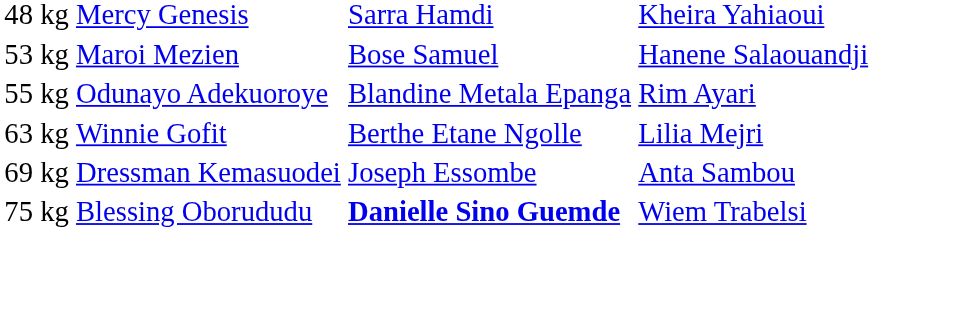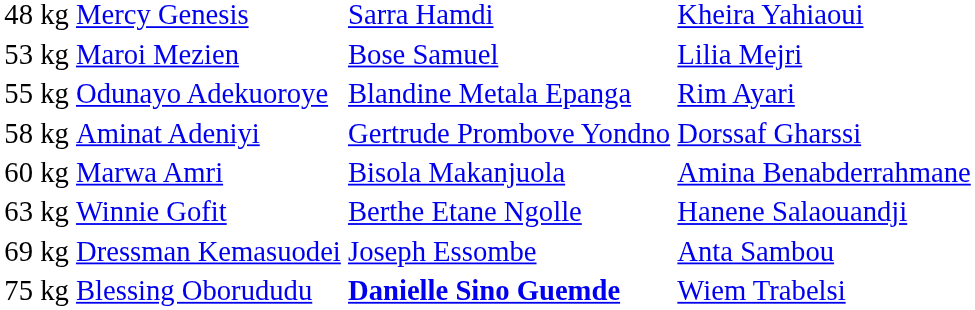53 kg | column 4: Hanene Salaouandji -> Lilia Mejri
+ row: 58 kg | Aminat Adeniyi | Gertrude Prombove Yondno | Dorssaf Gharssi
+ row: 60 kg | Marwa Amri | Bisola Makanjuola | Amina Benabderrahmane
63 kg | column 4: Lilia Mejri -> Hanene Salaouandji
